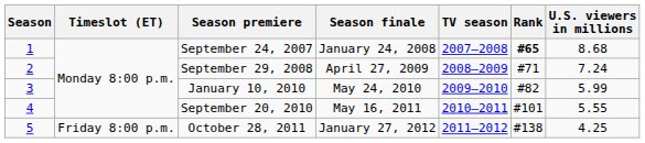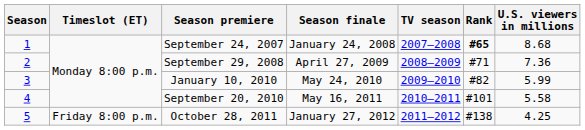September 29, 2008 | U.S. viewers in millions: 7.24 -> 7.36
September 20, 2010 | U.S. viewers in millions: 5.55 -> 5.58
